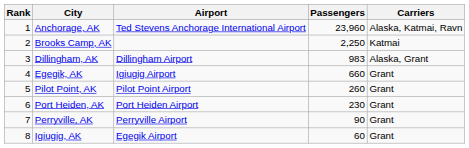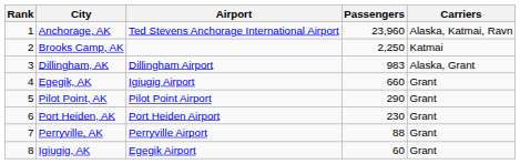Pilot Point, AK | Passengers: 260 -> 290
Perryville, AK | Passengers: 90 -> 88
